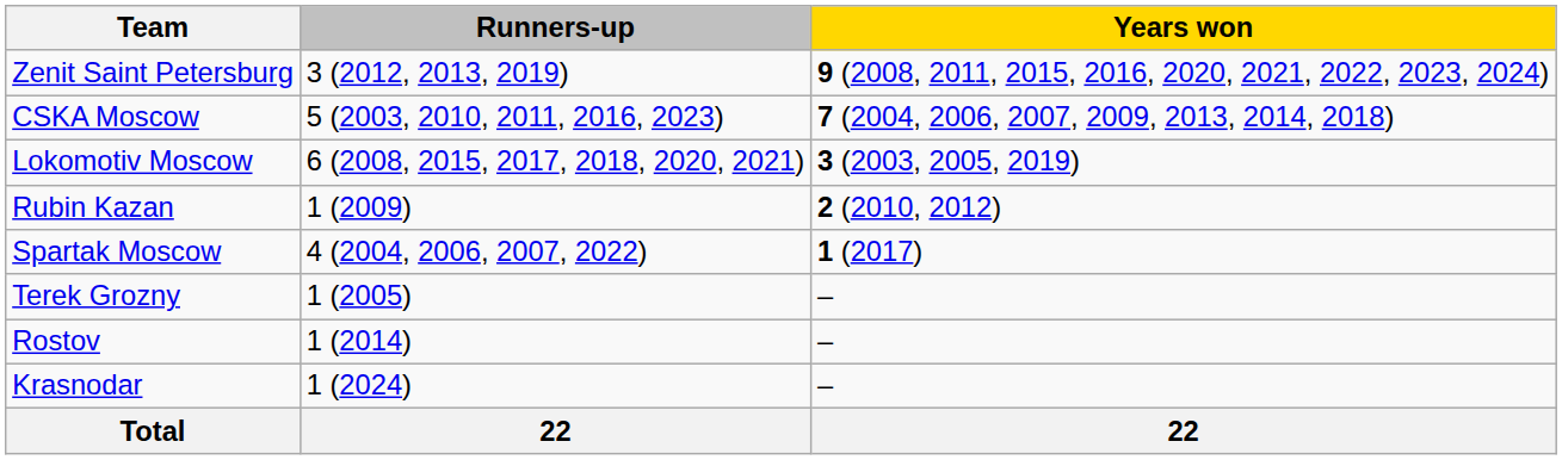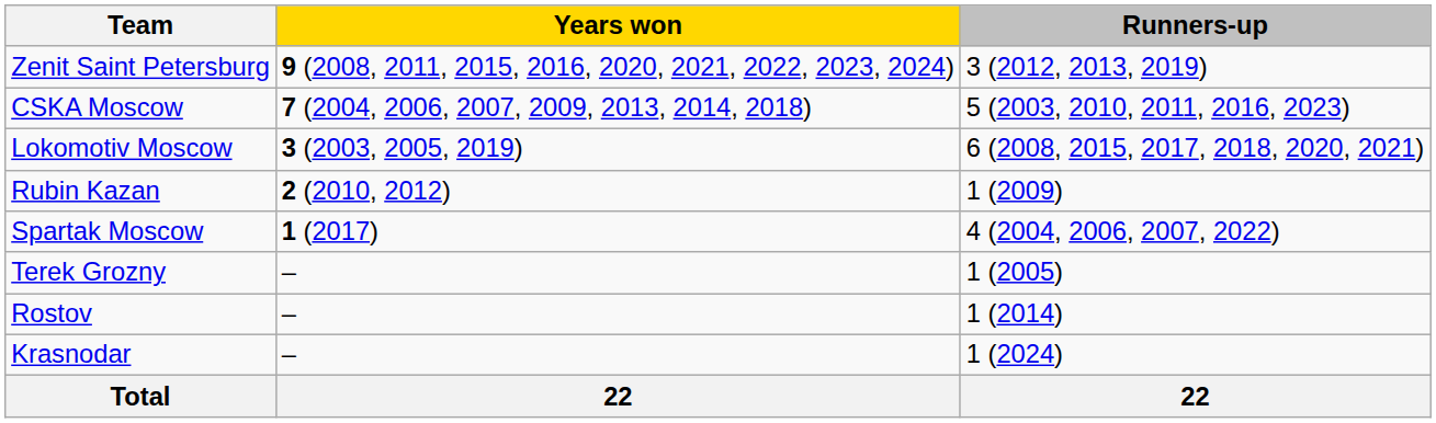columns swapped: Years won <-> Runners-up
